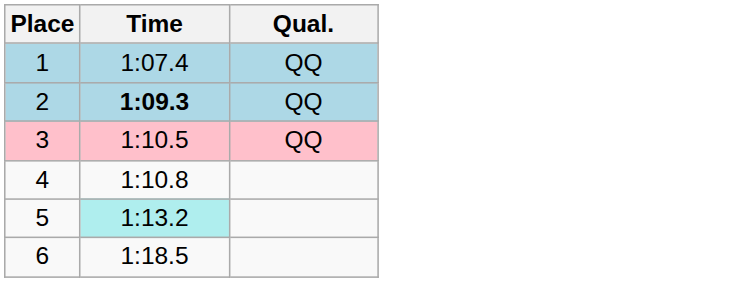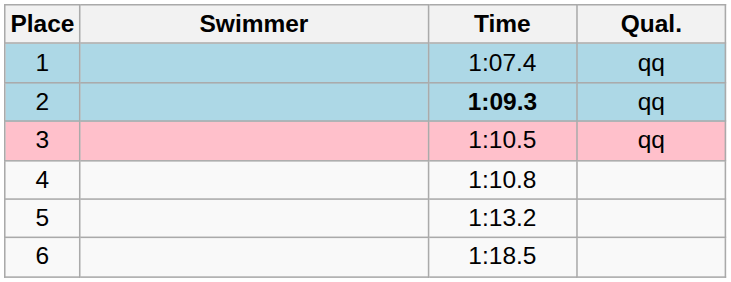+ column: Swimmer
1 | Qual.: QQ -> qq
2 | Qual.: QQ -> qq
3 | Qual.: QQ -> qq
5 | Time: paleturquoise background -> no background
